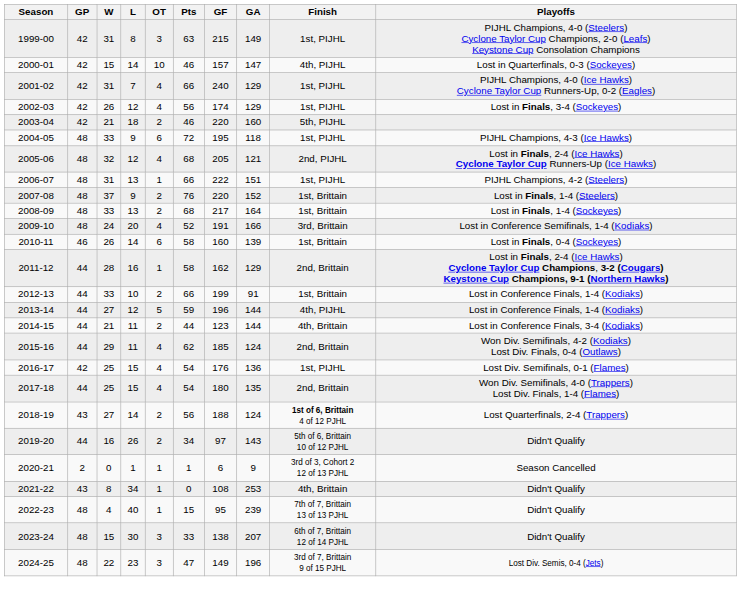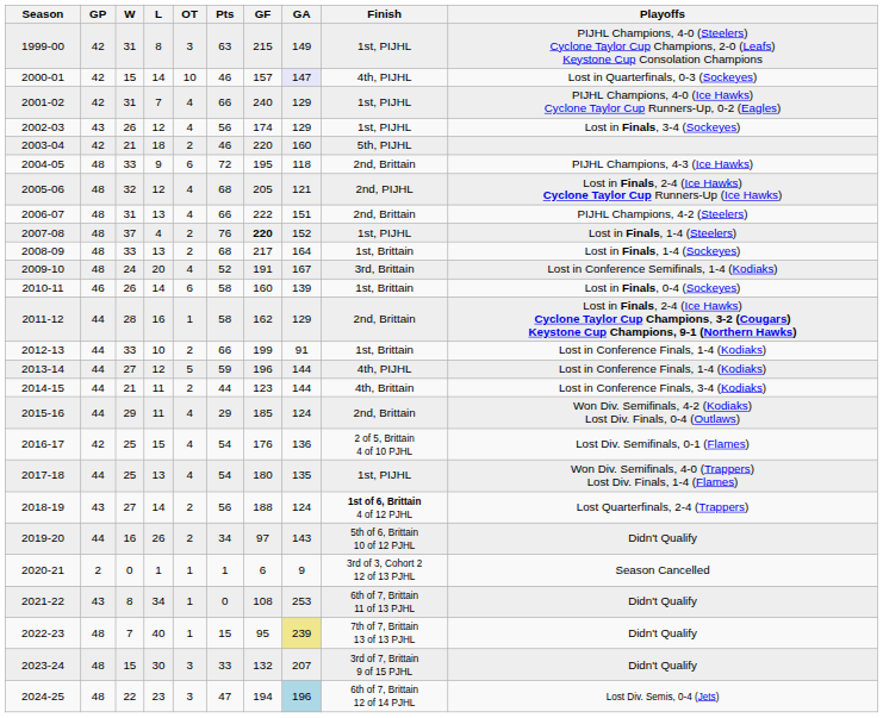2000-01 | GA: no background -> lavender background
2002-03 | GP: 42 -> 43
2004-05 | Finish: 1st, PIJHL -> 2nd, Brittain
2006-07 | OT: 1 -> 4
2006-07 | Finish: 1st, PIJHL -> 2nd, Brittain
2007-08 | L: 9 -> 4
2007-08 | GF: normal -> bold
2007-08 | Finish: 1st, Brittain -> 1st, PIJHL
2009-10 | GA: 166 -> 167
2015-16 | Pts: 62 -> 29
2016-17 | Finish: 1st, PIJHL -> 2 of 5, Brittain 4 of 10 PJHL
2017-18 | L: 15 -> 13
2017-18 | Finish: 2nd, Brittain -> 1st, PIJHL
2021-22 | Finish: 4th, Brittain -> 6th of 7, Brittain 11 of 13 PJHL
2022-23 | W: 4 -> 7
2022-23 | GA: no background -> khaki background
2023-24 | GF: 138 -> 132
2023-24 | Finish: 6th of 7, Brittain 12 of 14 PJHL -> 3rd of 7, Brittain 9 of 15 PJHL
2024-25 | GF: 149 -> 194
2024-25 | GA: no background -> lightblue background
2024-25 | Finish: 3rd of 7, Brittain 9 of 15 PJHL -> 6th of 7, Brittain 12 of 14 PJHL
